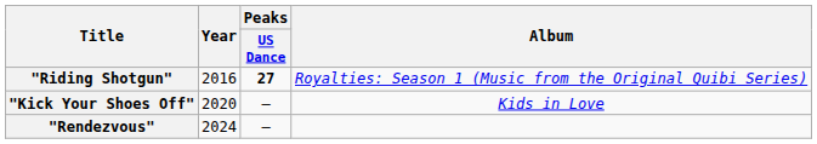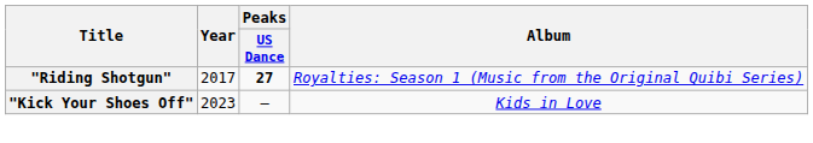"Riding Shotgun" | Year: 2016 -> 2017
"Kick Your Shoes Off" | Year: 2020 -> 2023
- row: "Rendezvous" | 2024 | —
